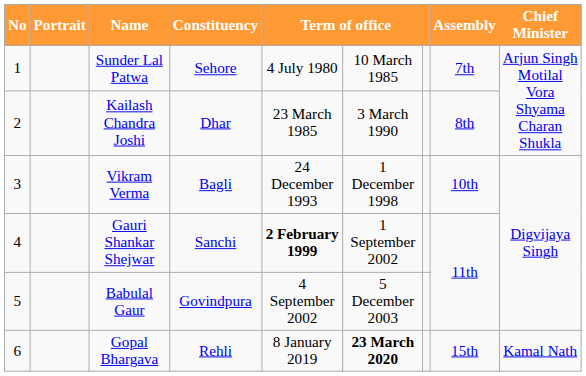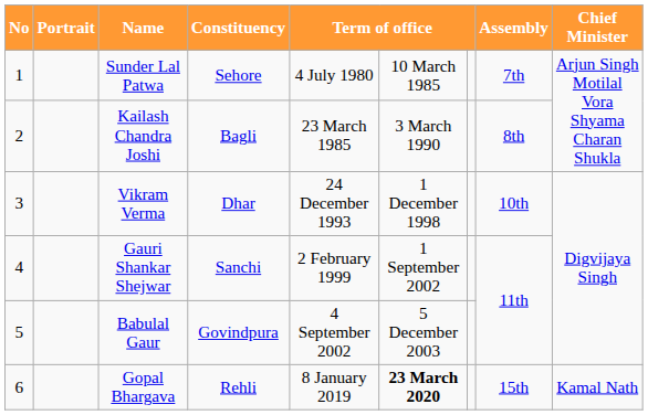Kailash Chandra Joshi | Constituency: Dhar -> Bagli
Vikram Verma | Constituency: Bagli -> Dhar
Gauri Shankar Shejwar | column 5: bold -> normal
